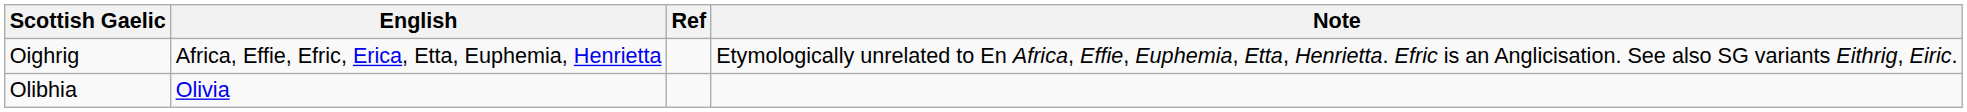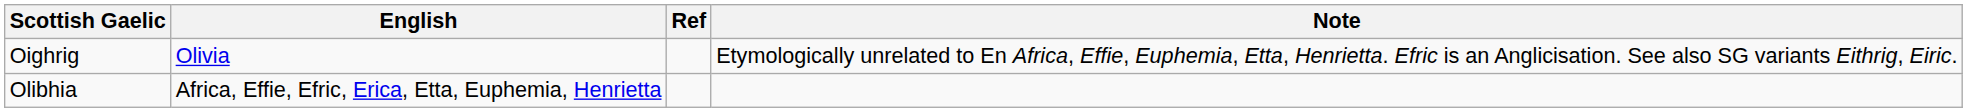Oighrig | English: Africa, Effie, Efric, Erica, Etta, Euphemia, Henrietta -> Olivia
Olibhia | English: Olivia -> Africa, Effie, Efric, Erica, Etta, Euphemia, Henrietta
